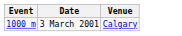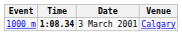+ column: Time | 1:08.34
